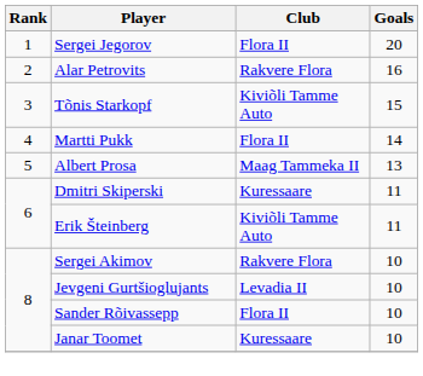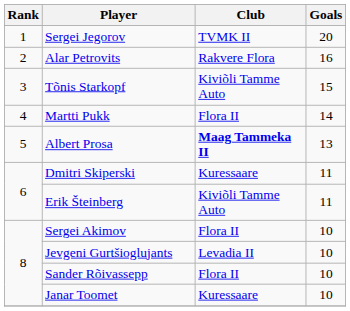Sergei Jegorov | Club: Flora II -> TVMK II
Albert Prosa | Club: normal -> bold
Sergei Akimov | Club: Rakvere Flora -> Flora II
